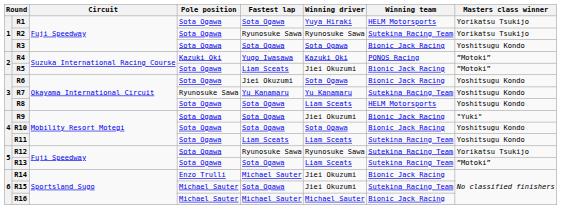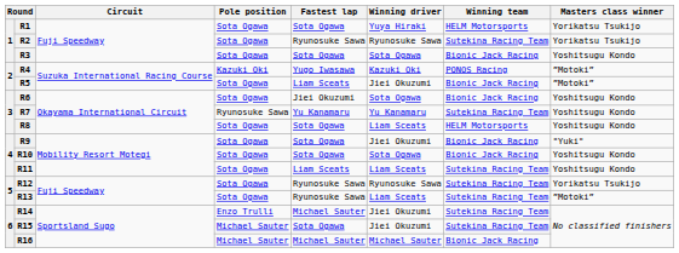R13 | Fastest lap: Sota Ogawa -> Ryunosuke Sawa
R14 | Winning team: Bionic Jack Racing -> Sutekina Racing Team
